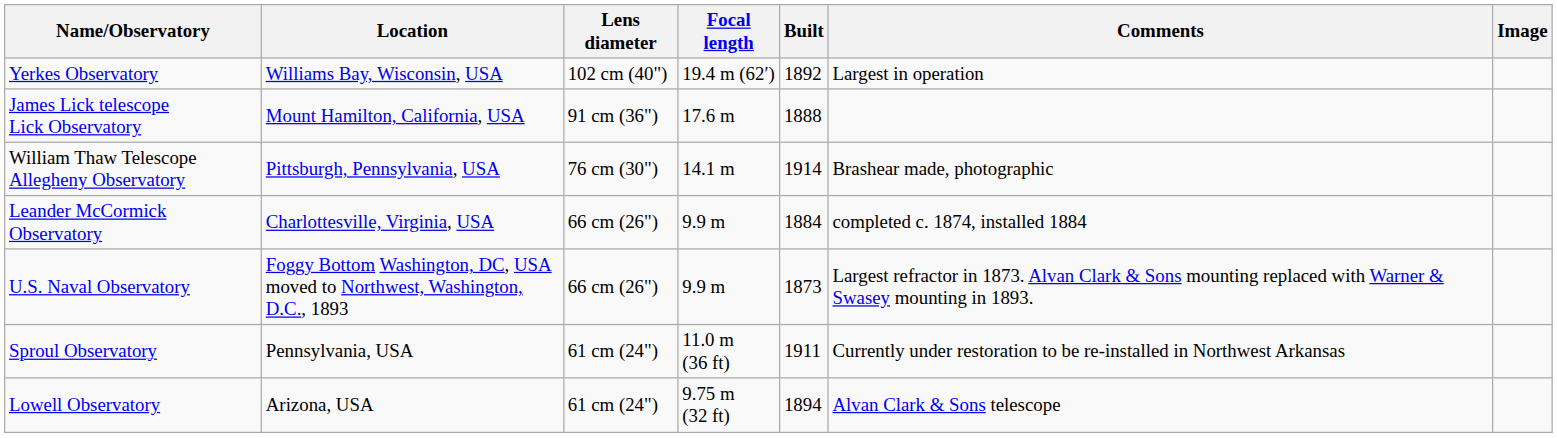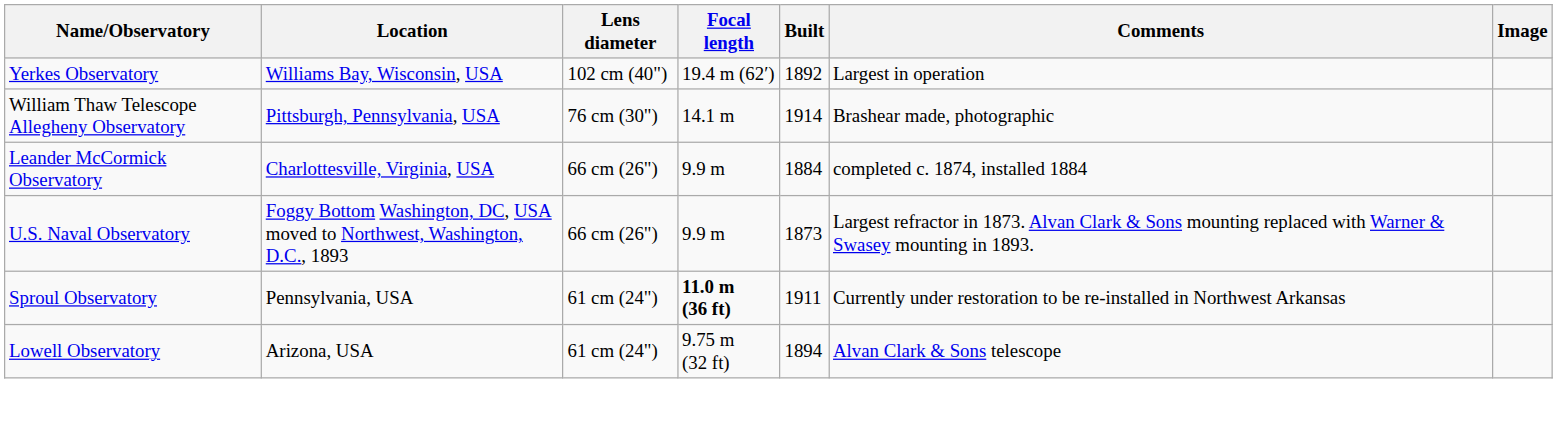- row: James Lick telescope Lick Observatory | Mount Hamilton, California, USA | 91 cm (36") | 17.6 m | 1888
Sproul Observatory | Focal length: normal -> bold
